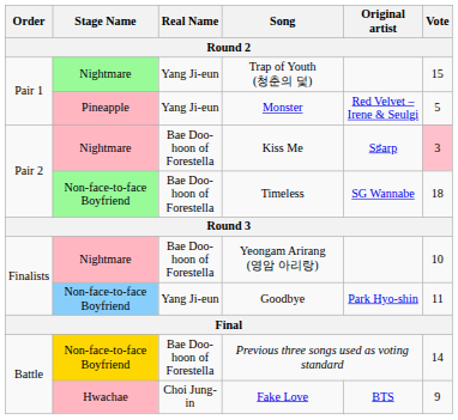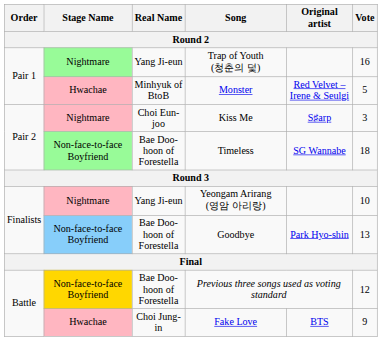Trap of Youth (청춘의 덫) | Vote: 15 -> 16
Monster | Stage Name: Pineapple -> Hwachae
Monster | Real Name: Yang Ji-eun -> Minhyuk of BtoB
Kiss Me | Real Name: Bae Doo-hoon of Forestella -> Choi Eun-joo
Kiss Me | Vote: pink background -> no background
Yeongam Arirang (영암 아리랑) | Real Name: Bae Doo-hoon of Forestella -> Yang Ji-eun
Goodbye | Real Name: Yang Ji-eun -> Bae Doo-hoon of Forestella
Goodbye | Vote: 11 -> 13
Previous three songs used as voting standard | Vote: 14 -> 12
